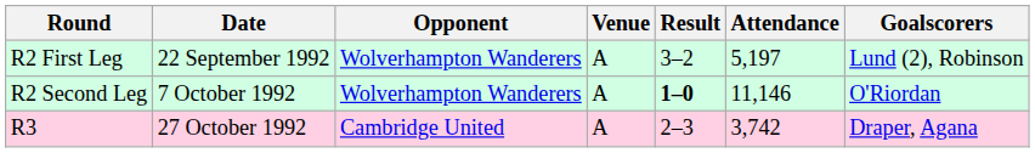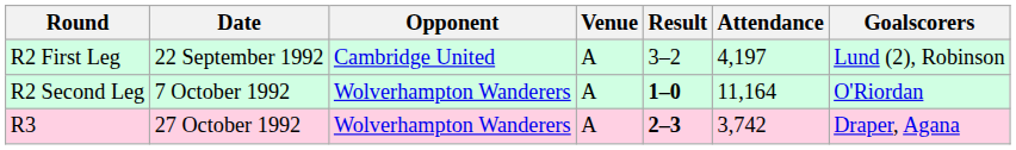R2 First Leg | Opponent: Wolverhampton Wanderers -> Cambridge United
R2 First Leg | Attendance: 5,197 -> 4,197
R2 Second Leg | Attendance: 11,146 -> 11,164
R3 | Opponent: Cambridge United -> Wolverhampton Wanderers
R3 | Result: normal -> bold
